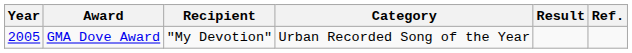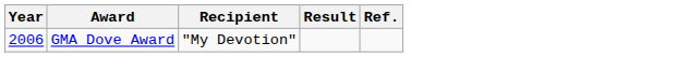- column: Category | Urban Recorded Song of the Year
GMA Dove Award | Year: 2005 -> 2006
